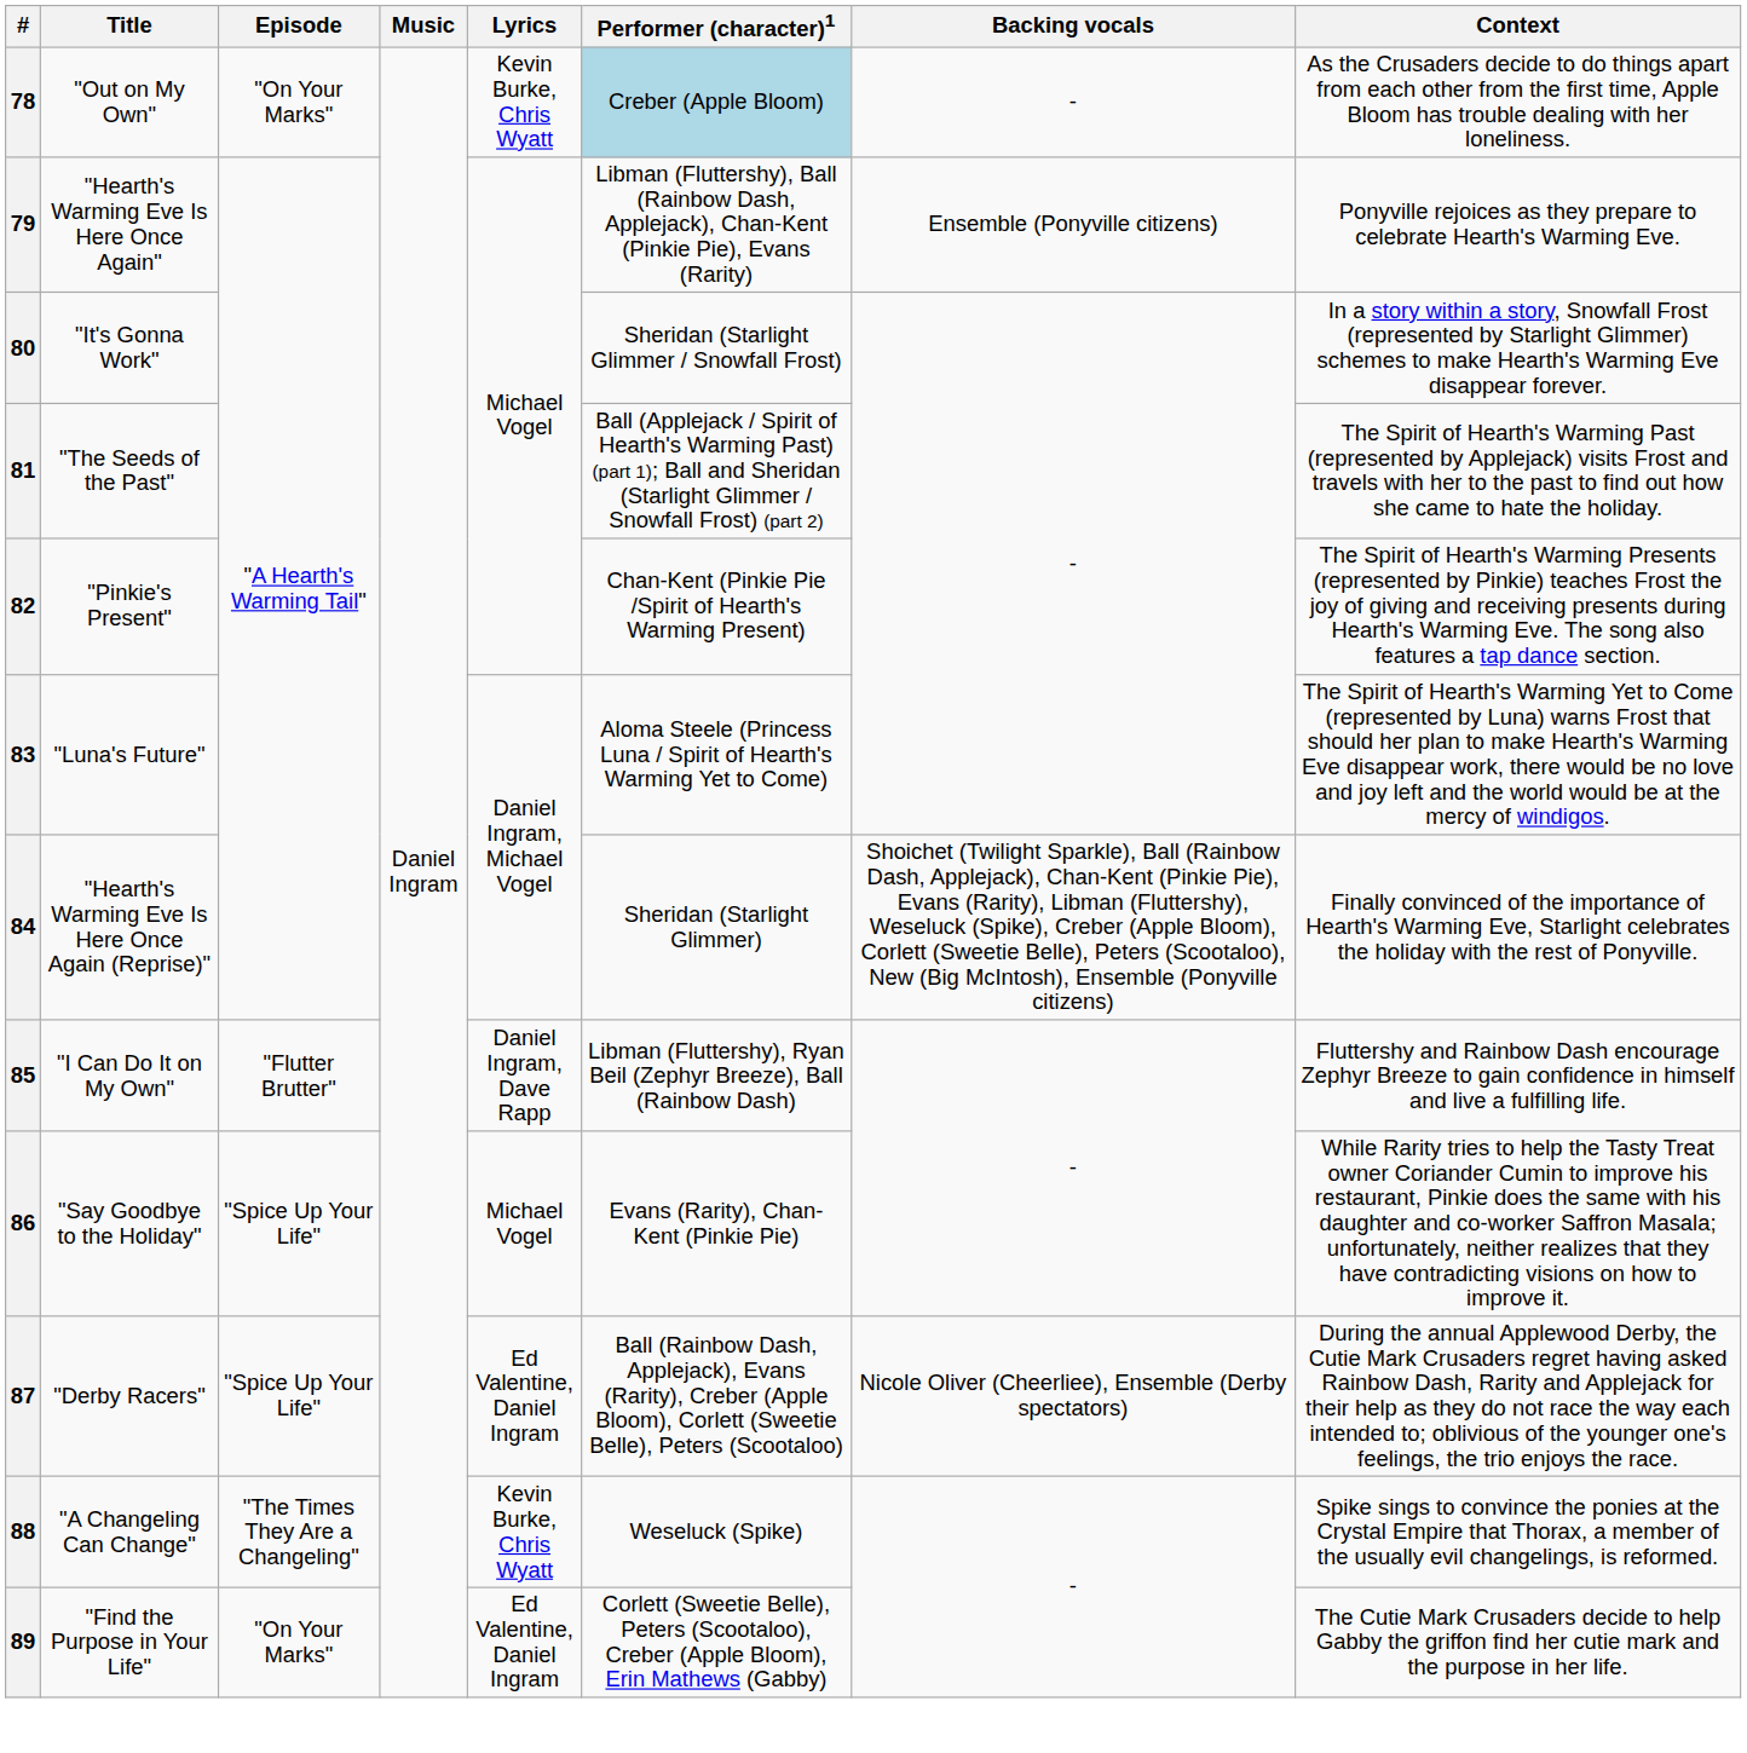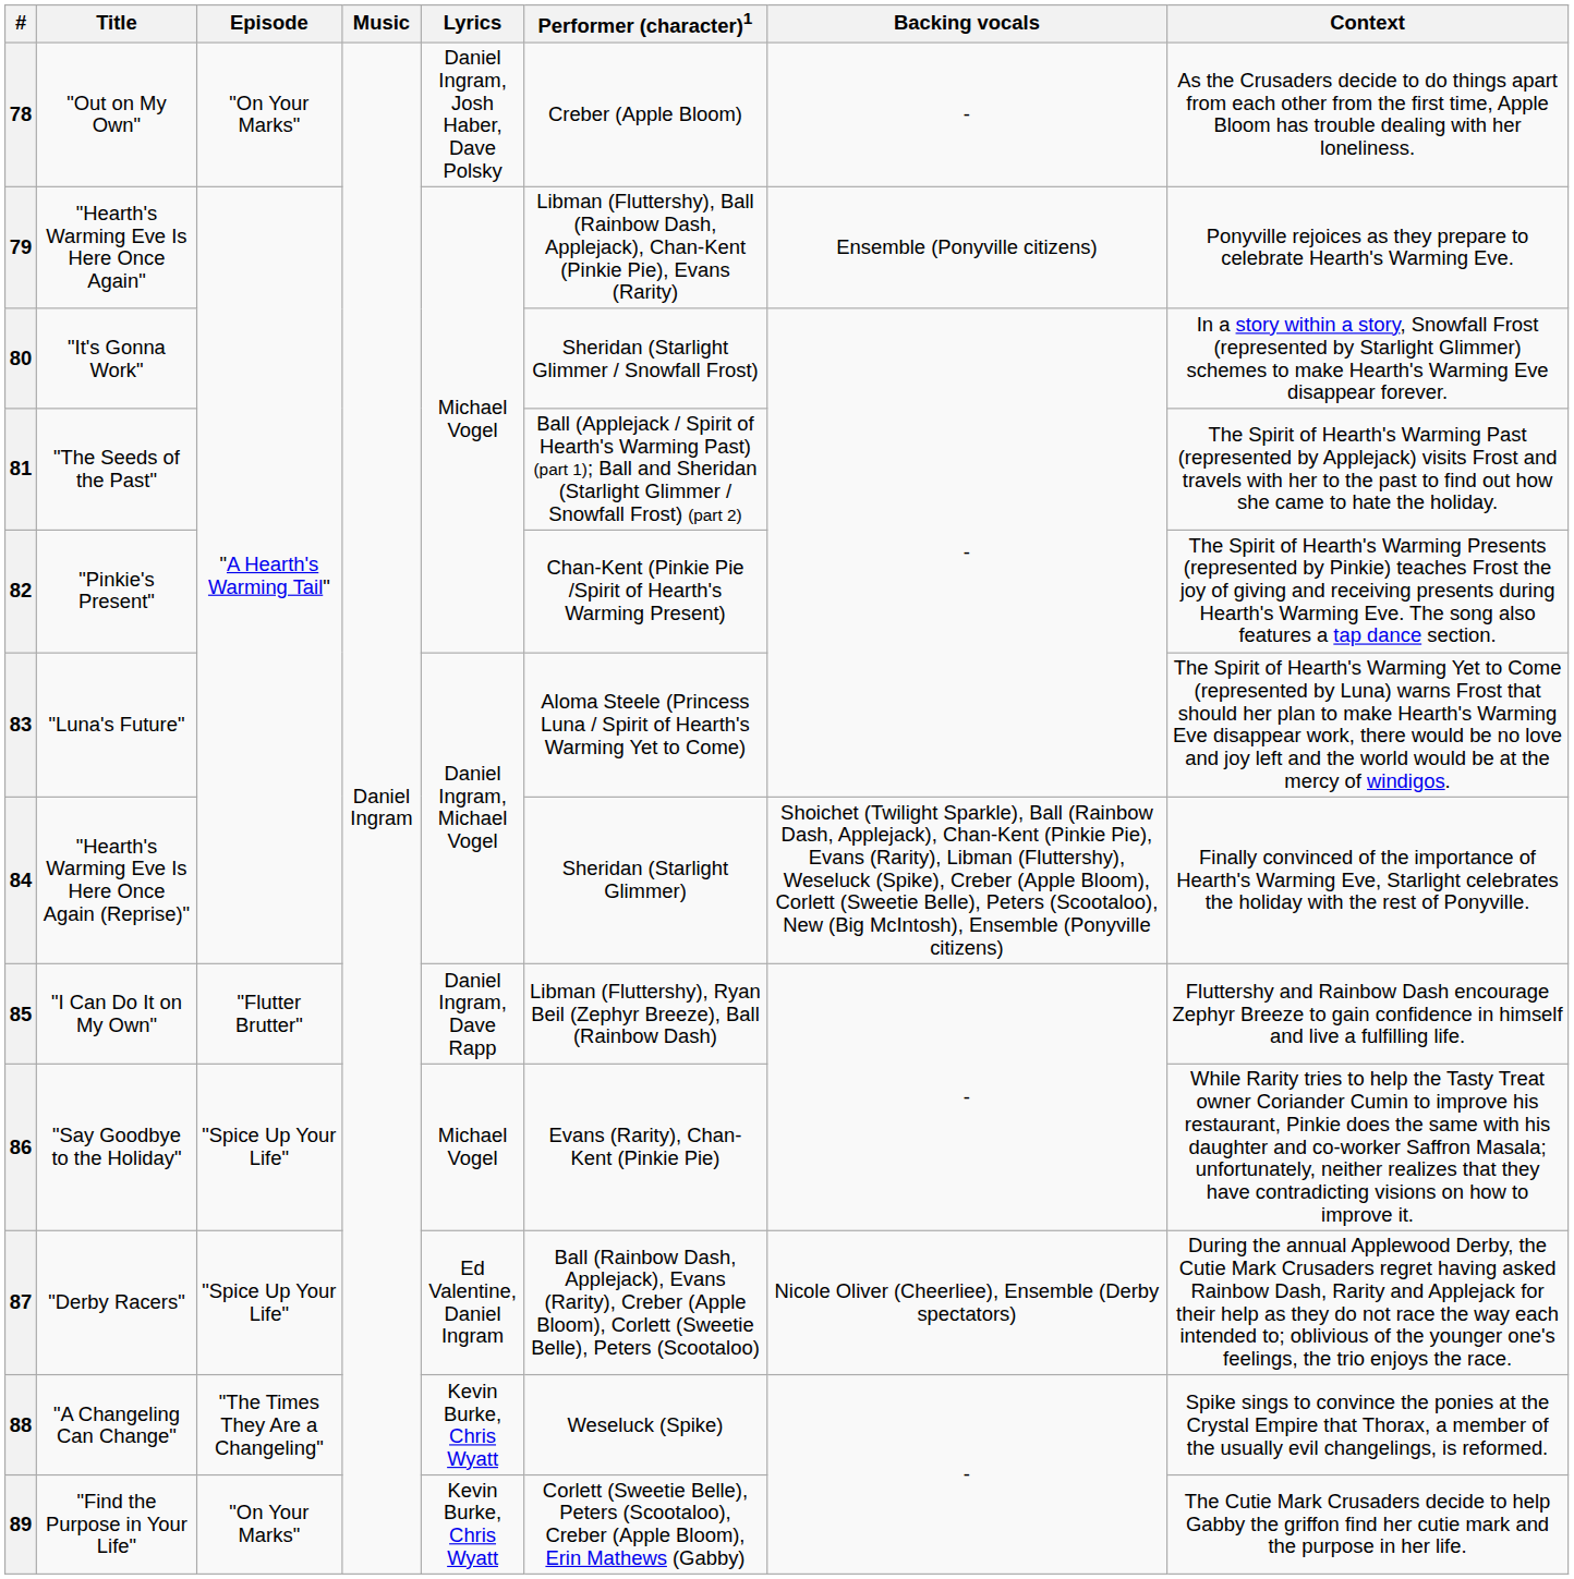78 | Lyrics: Kevin Burke, Chris Wyatt -> Daniel Ingram, Josh Haber, Dave Polsky
78 | Performer (character)1: lightblue background -> no background
89 | Lyrics: Ed Valentine, Daniel Ingram -> Kevin Burke, Chris Wyatt
